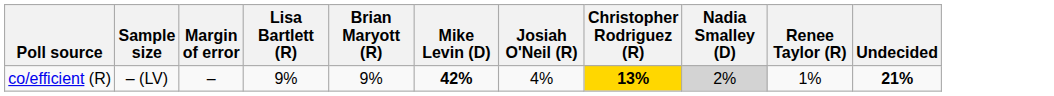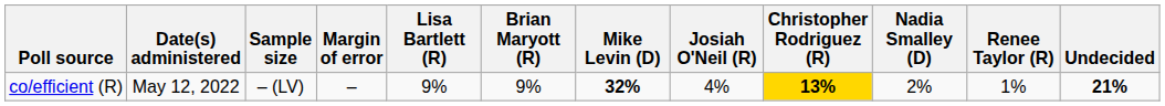+ column: Date(s) administered | May 12, 2022
co/efficient (R) | Mike Levin (D): 42% -> 32%
co/efficient (R) | Nadia Smalley (D): lightgrey background -> no background
